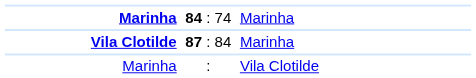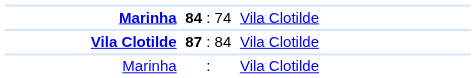84 : 74 | column 3: Marinha -> Vila Clotilde
87 : 84 | column 3: Marinha -> Vila Clotilde
